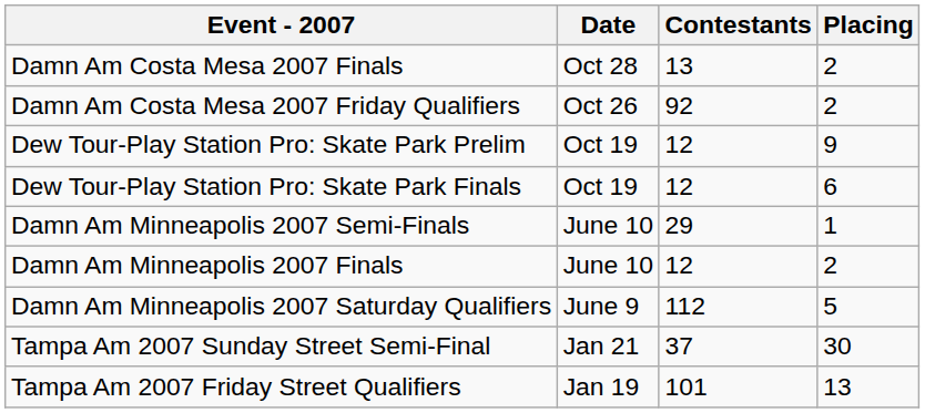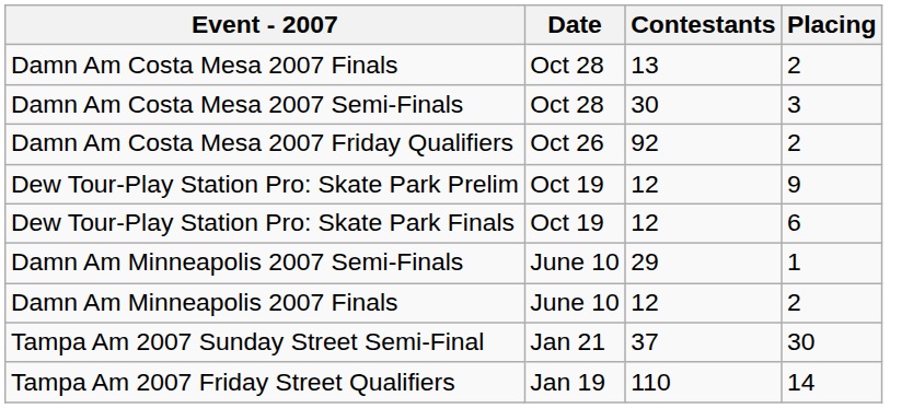+ row: Damn Am Costa Mesa 2007 Semi-Finals | Oct 28 | 30 | 3
- row: Damn Am Minneapolis 2007 Saturday Qualifiers | June 9 | 112 | 5
Tampa Am 2007 Friday Street Qualifiers | Contestants: 101 -> 110
Tampa Am 2007 Friday Street Qualifiers | Placing: 13 -> 14
